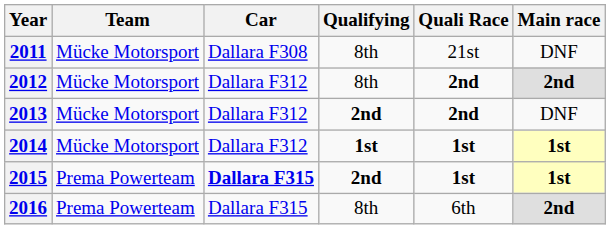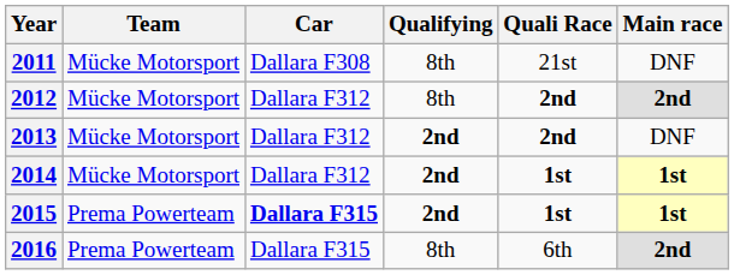2014 | Qualifying: 1st -> 2nd
